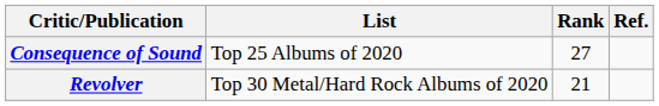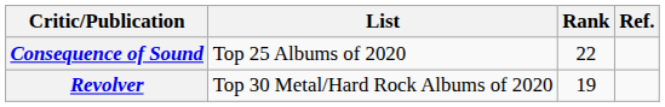Consequence of Sound | Rank: 27 -> 22
Revolver | Rank: 21 -> 19
